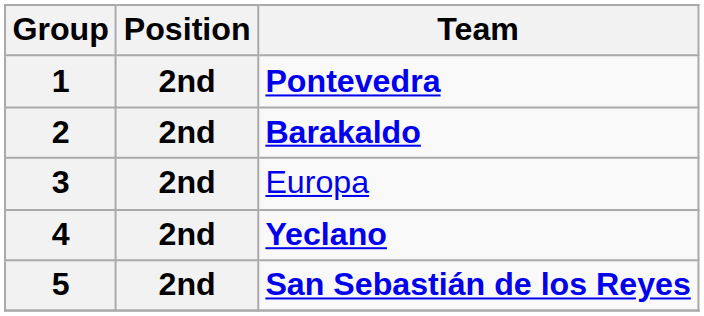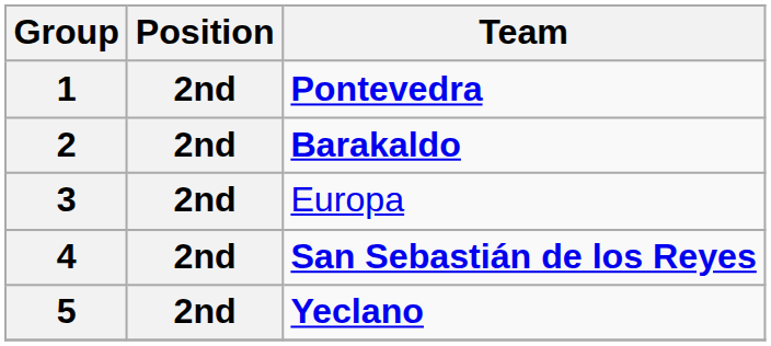4 | Team: Yeclano -> San Sebastián de los Reyes
5 | Team: San Sebastián de los Reyes -> Yeclano
